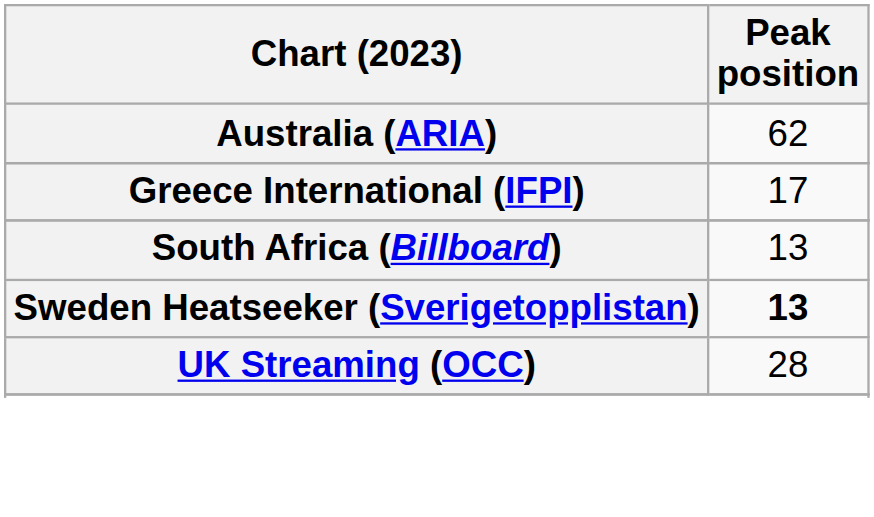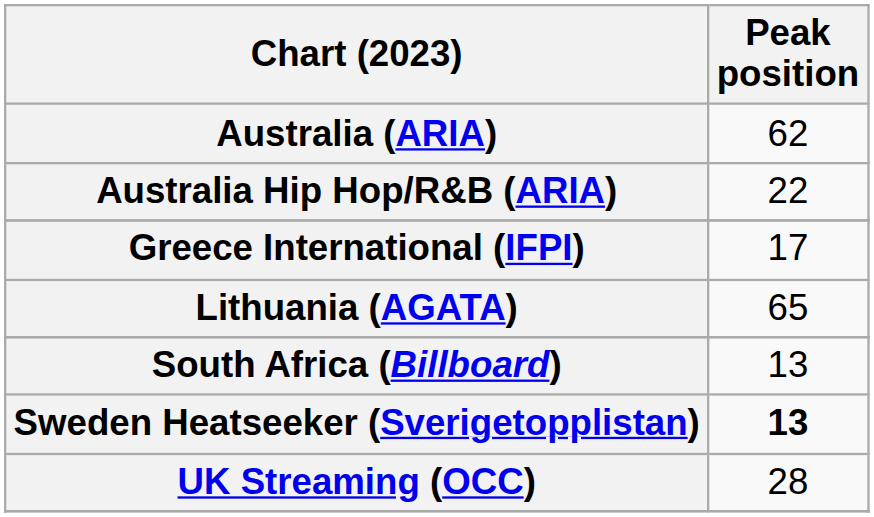+ row: Australia Hip Hop/R&B (ARIA) | 22
+ row: Lithuania (AGATA) | 65
